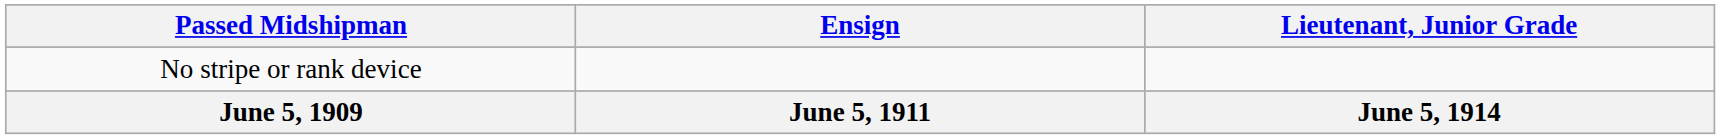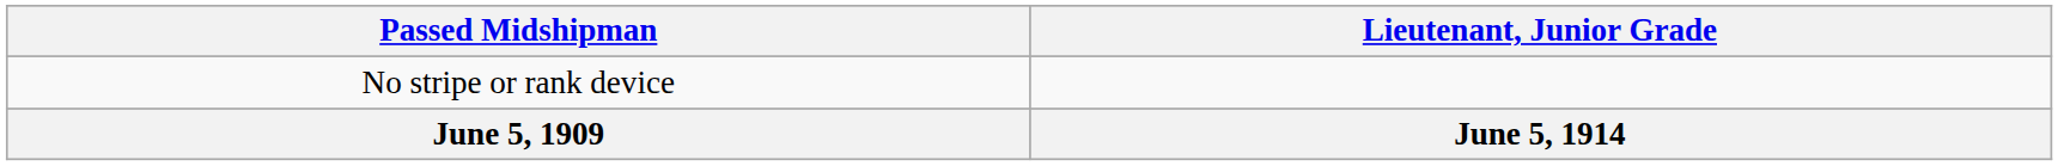- column: Ensign | June 5, 1911
